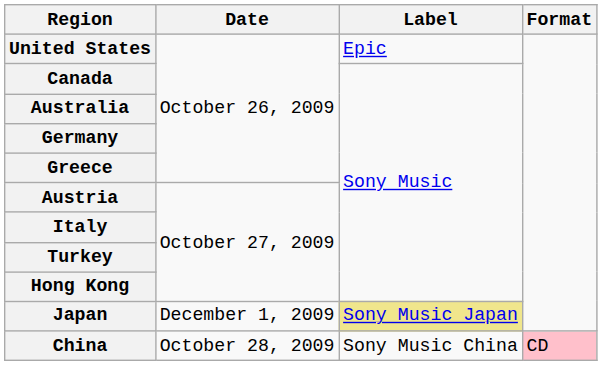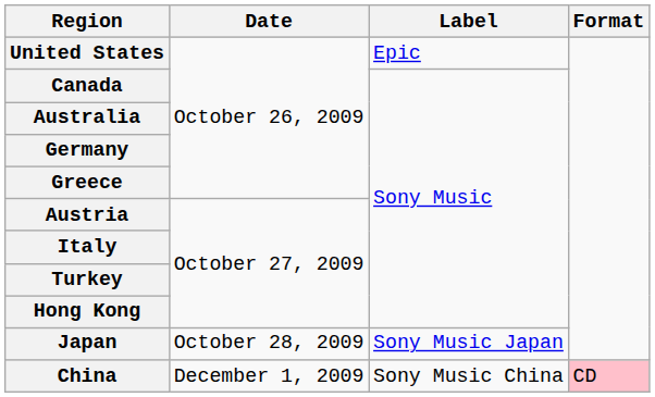Japan | Date: December 1, 2009 -> October 28, 2009
Japan | Label: khaki background -> no background
China | Date: October 28, 2009 -> December 1, 2009
